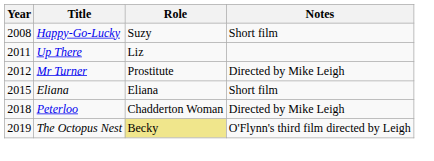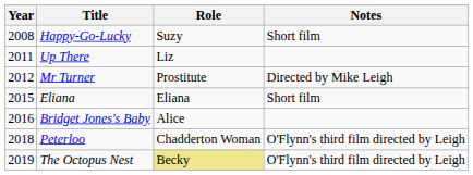+ row: 2016 | Bridget Jones's Baby | Alice
Peterloo | Notes: Directed by Mike Leigh -> O'Flynn's third film directed by Leigh
